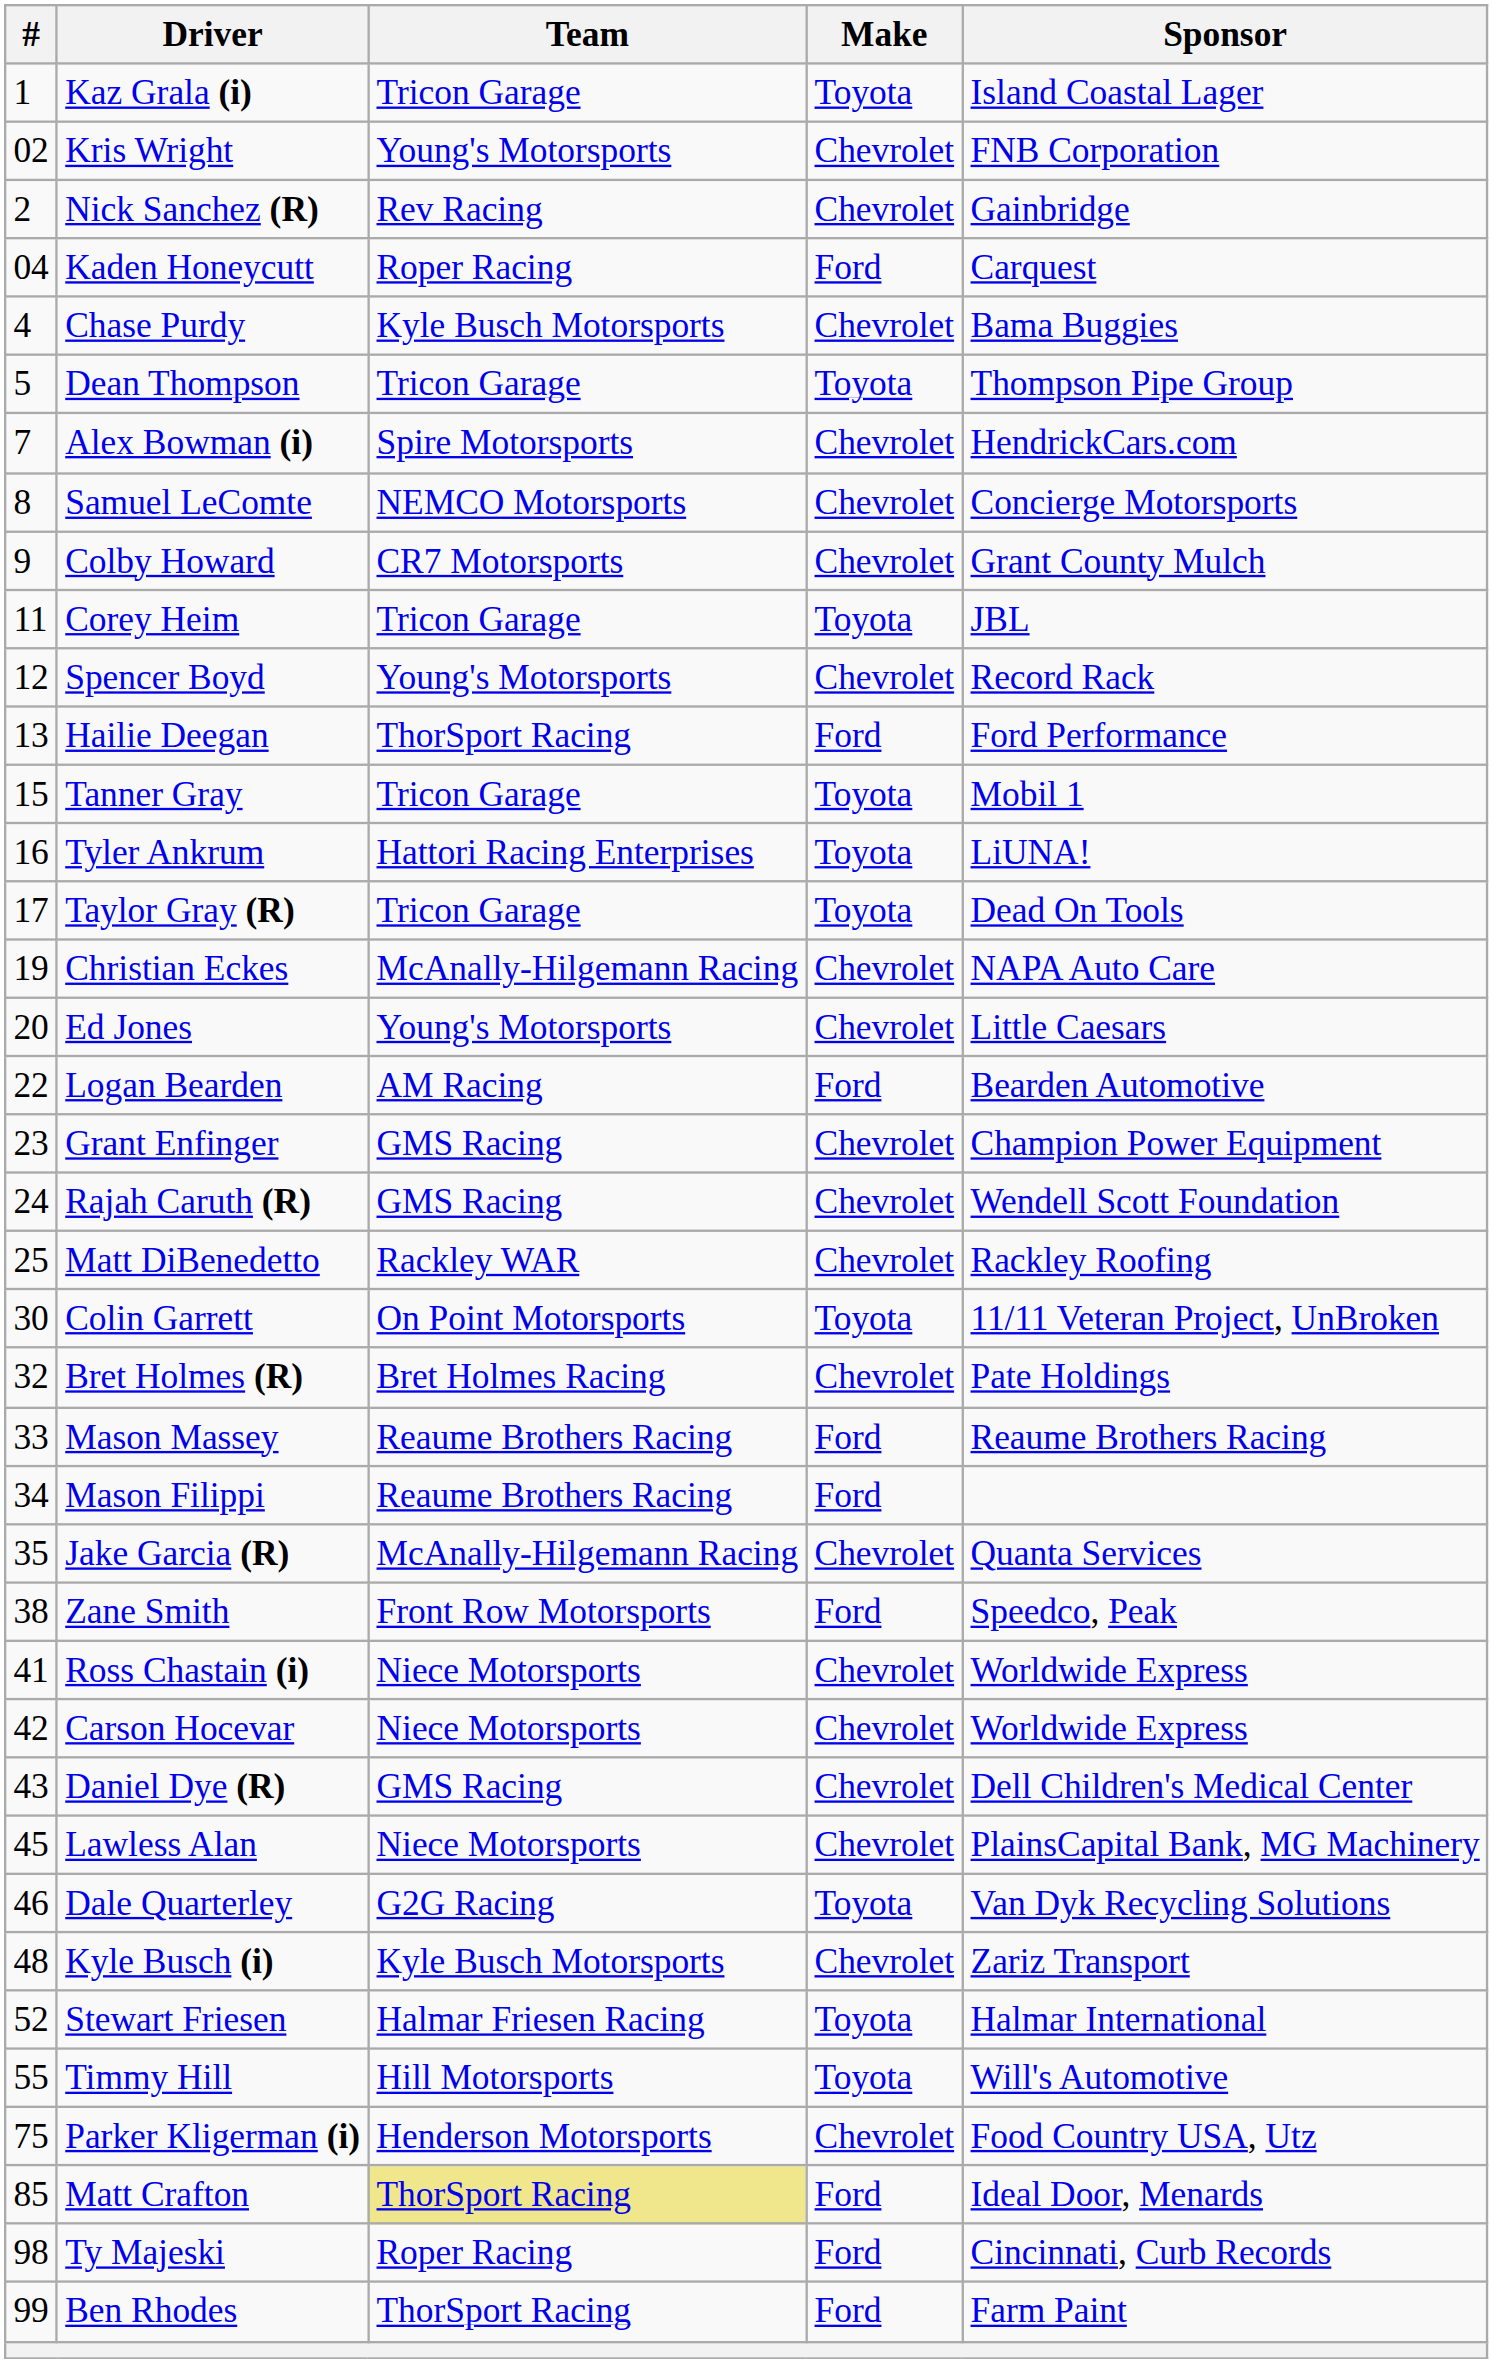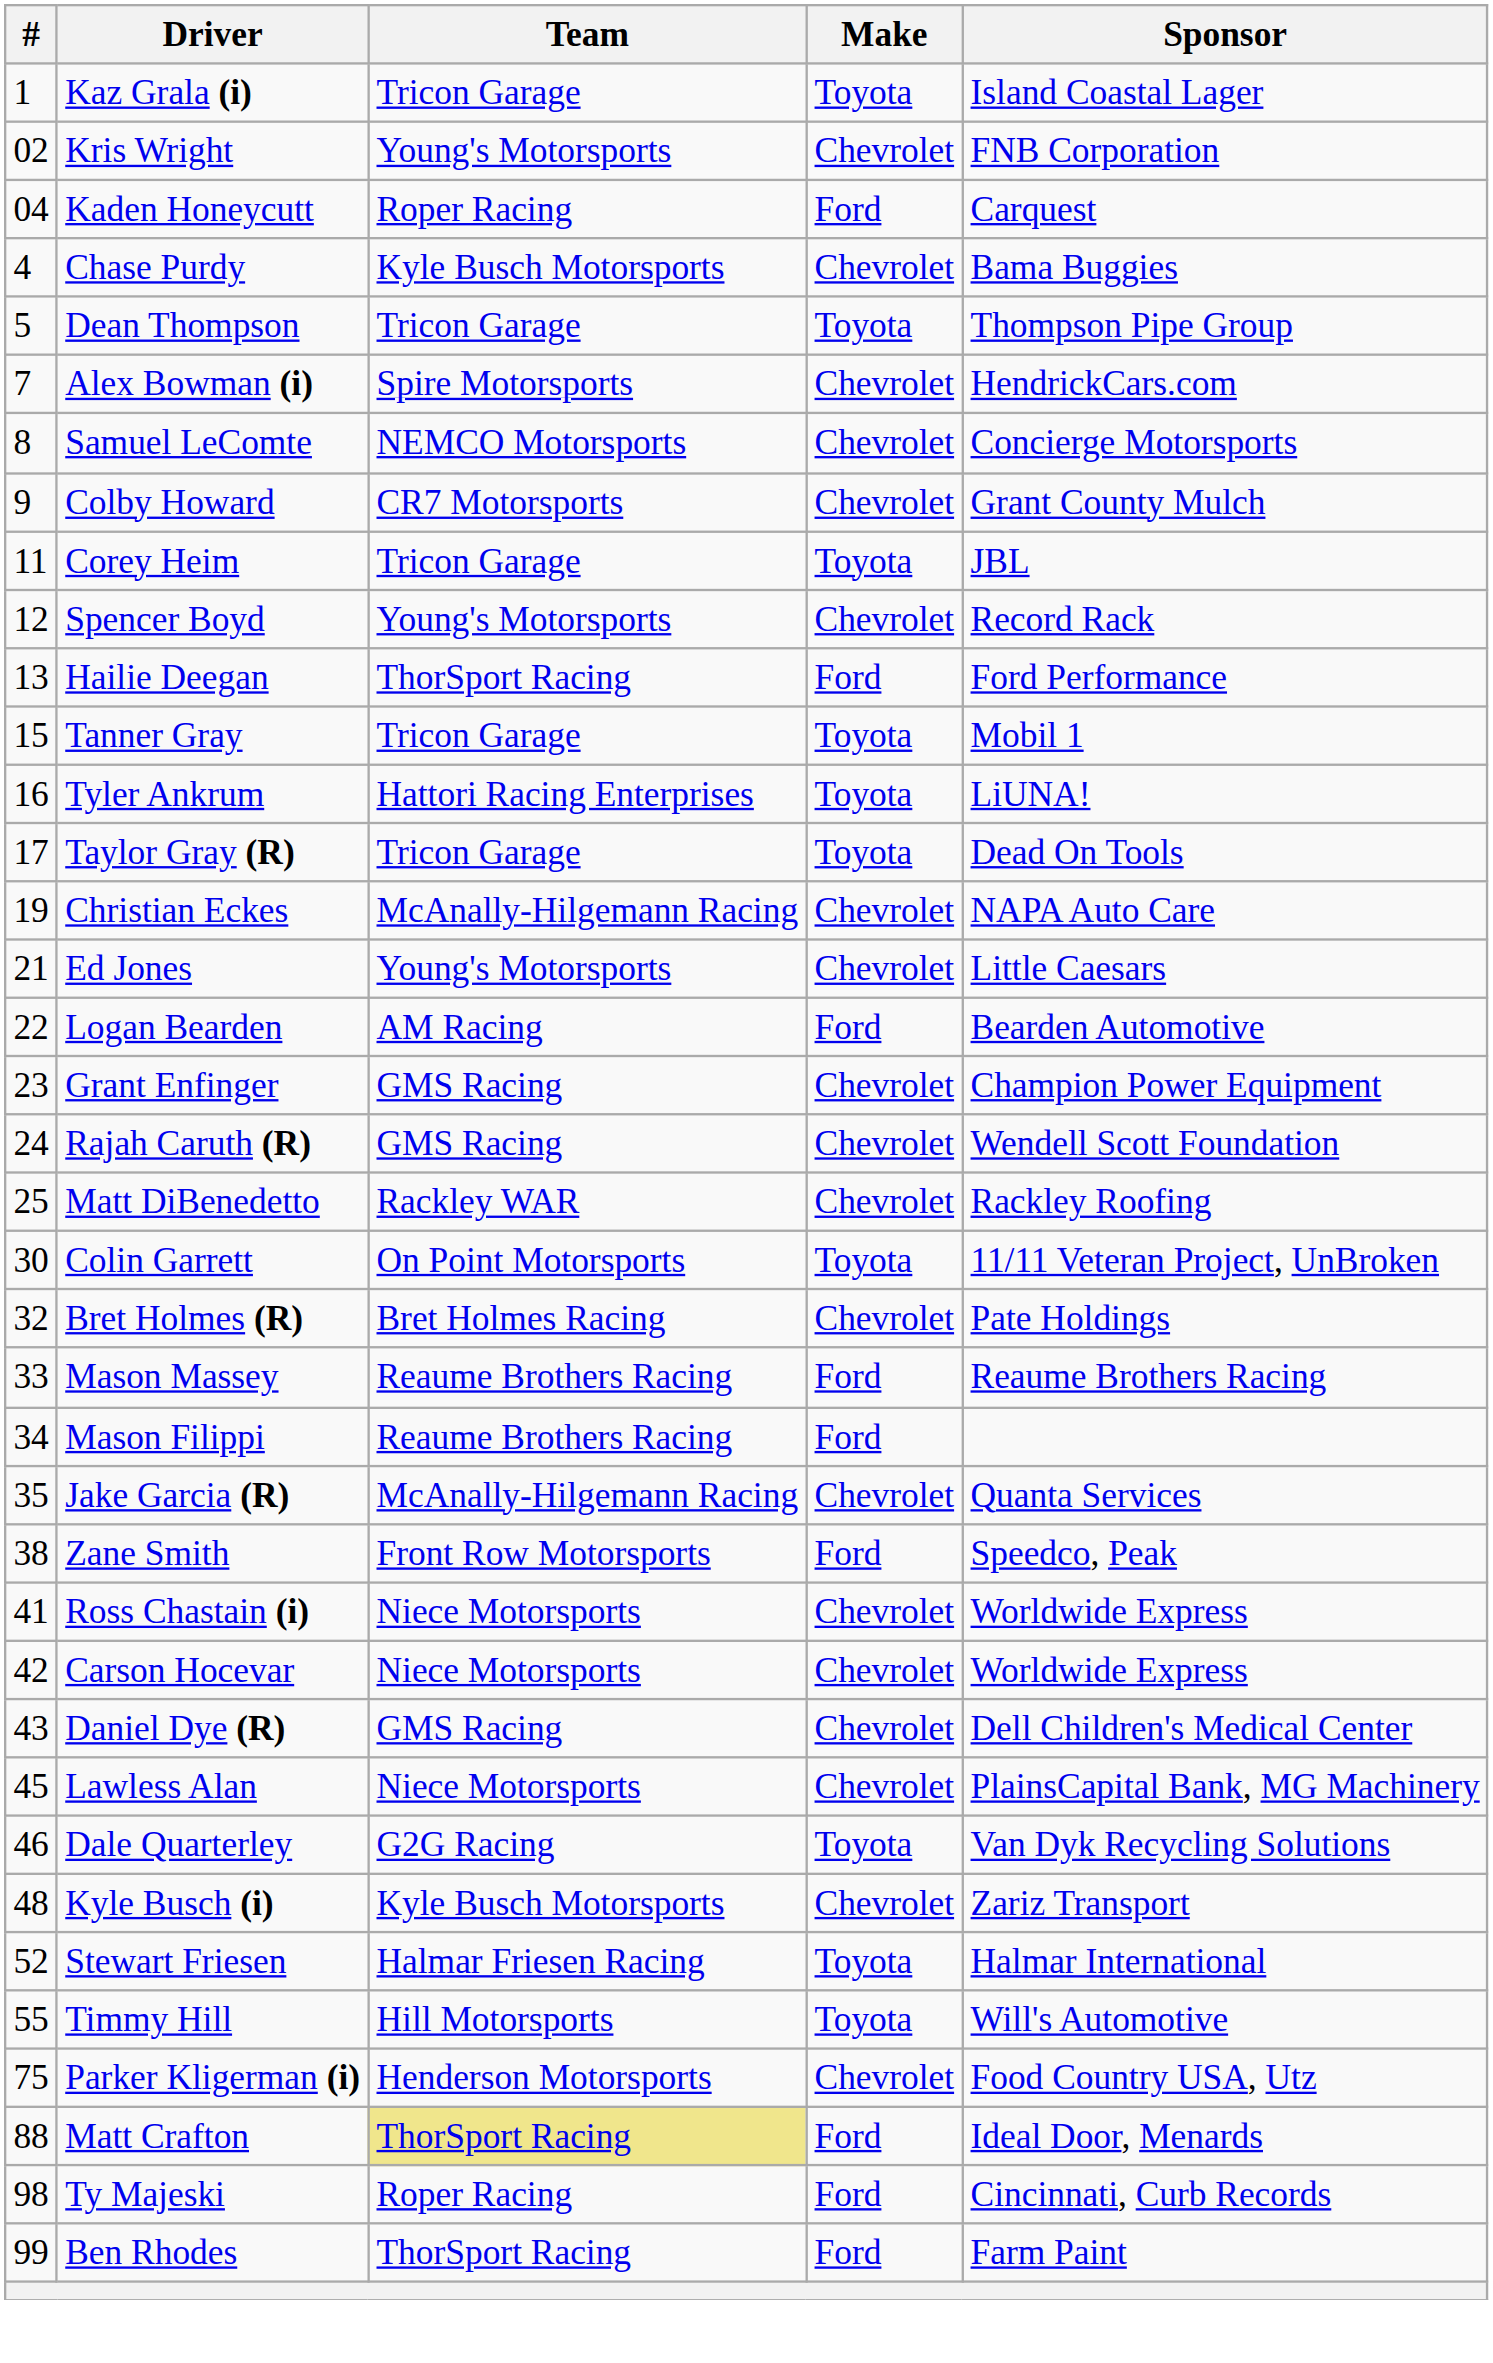- row: 2 | Nick Sanchez (R) | Rev Racing | Chevrolet | Gainbridge
Ed Jones | #: 20 -> 21
Matt Crafton | #: 85 -> 88
